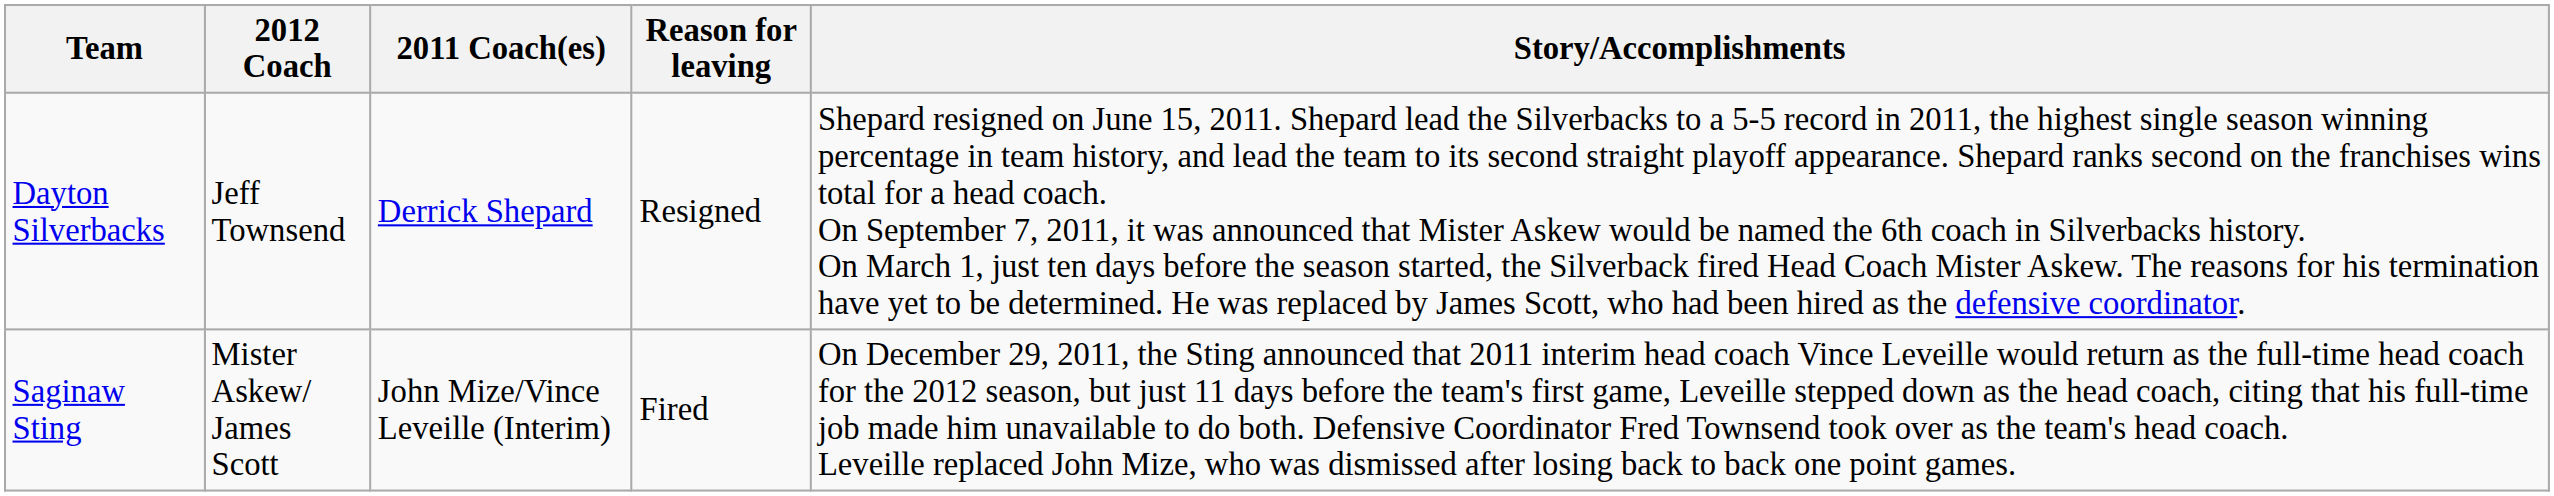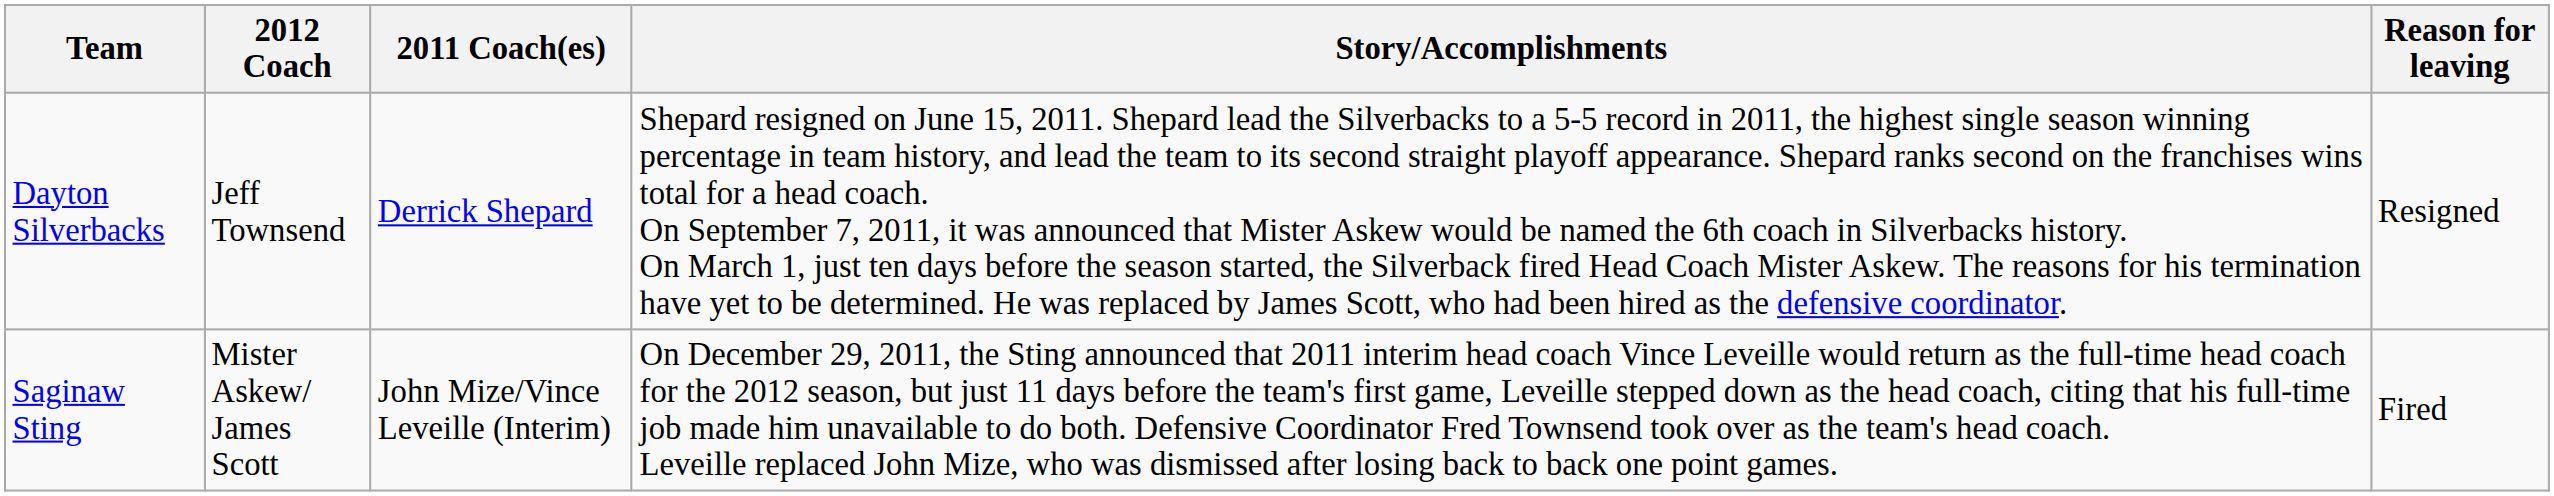columns swapped: Reason for leaving <-> Story/Accomplishments
